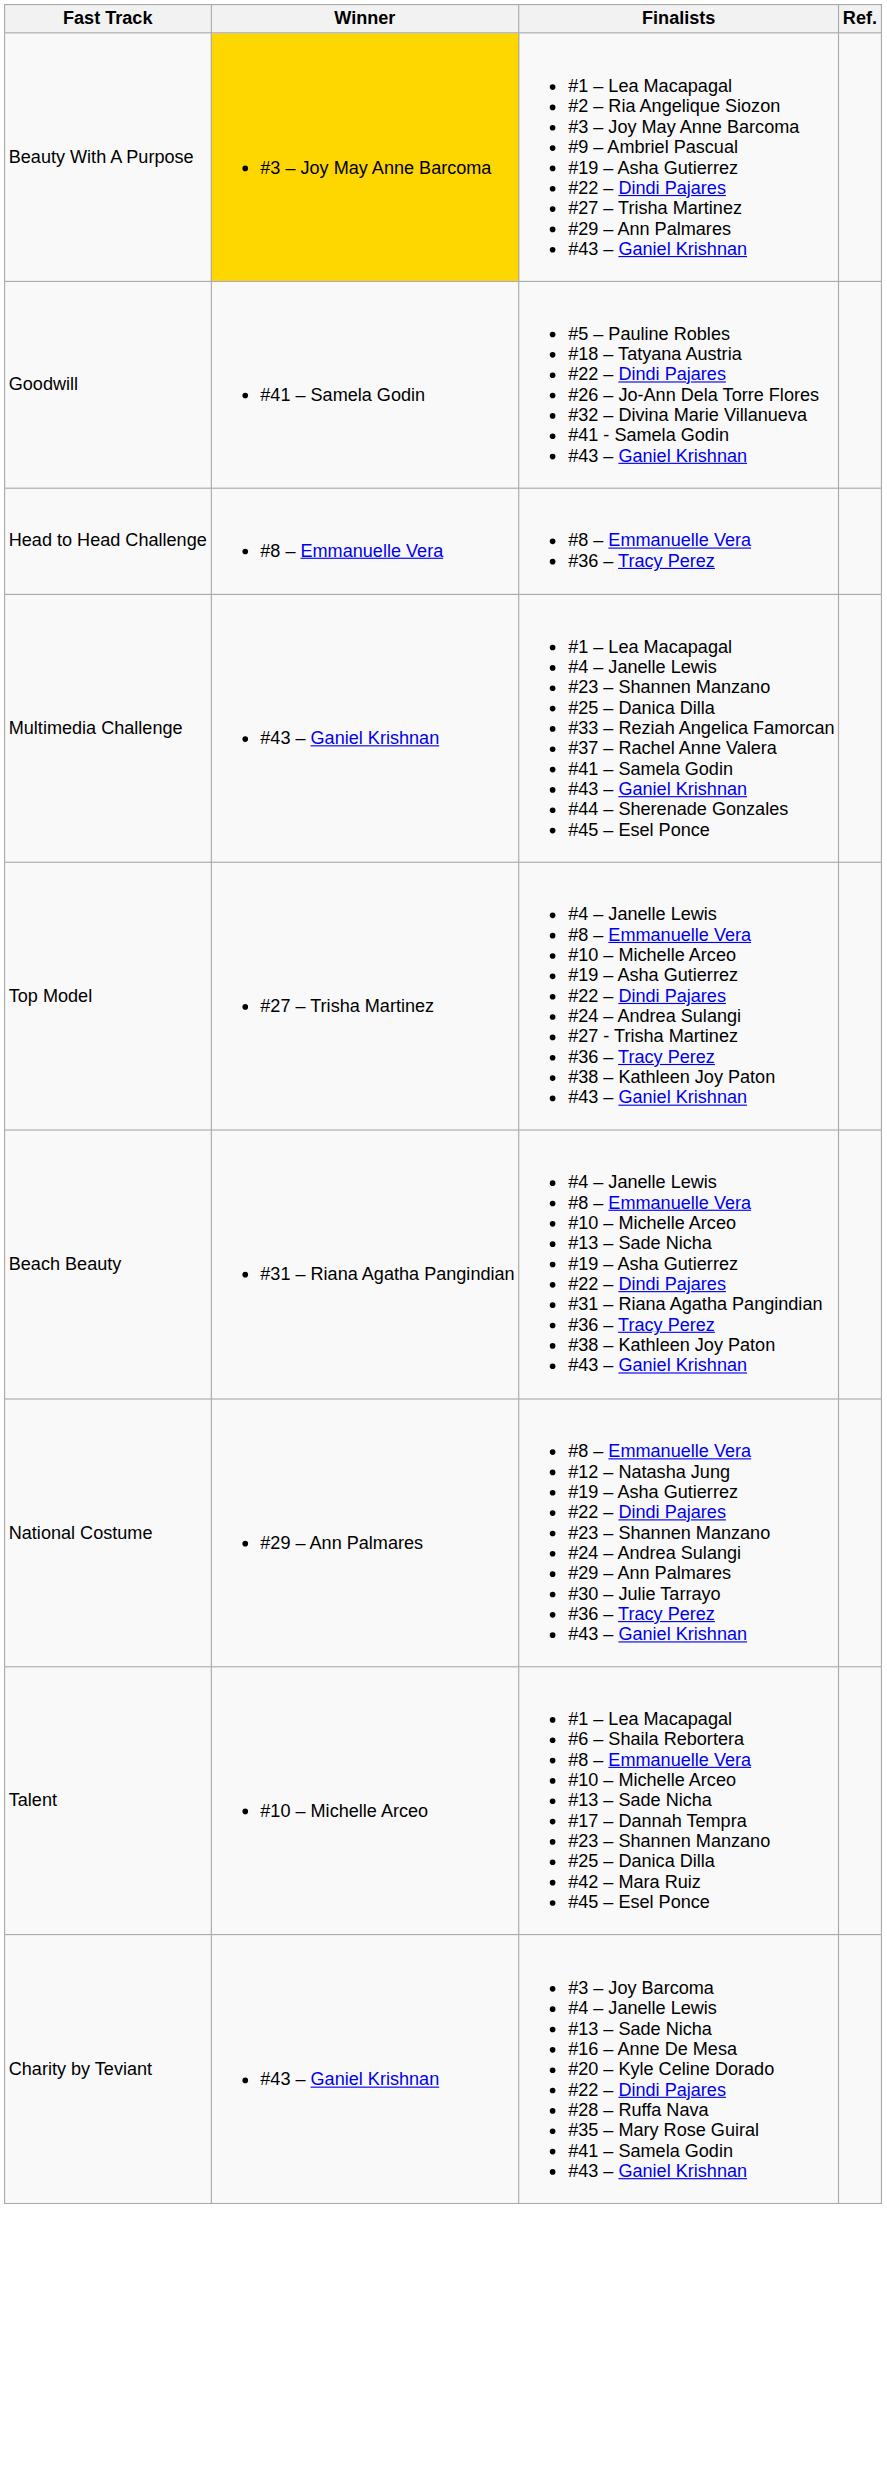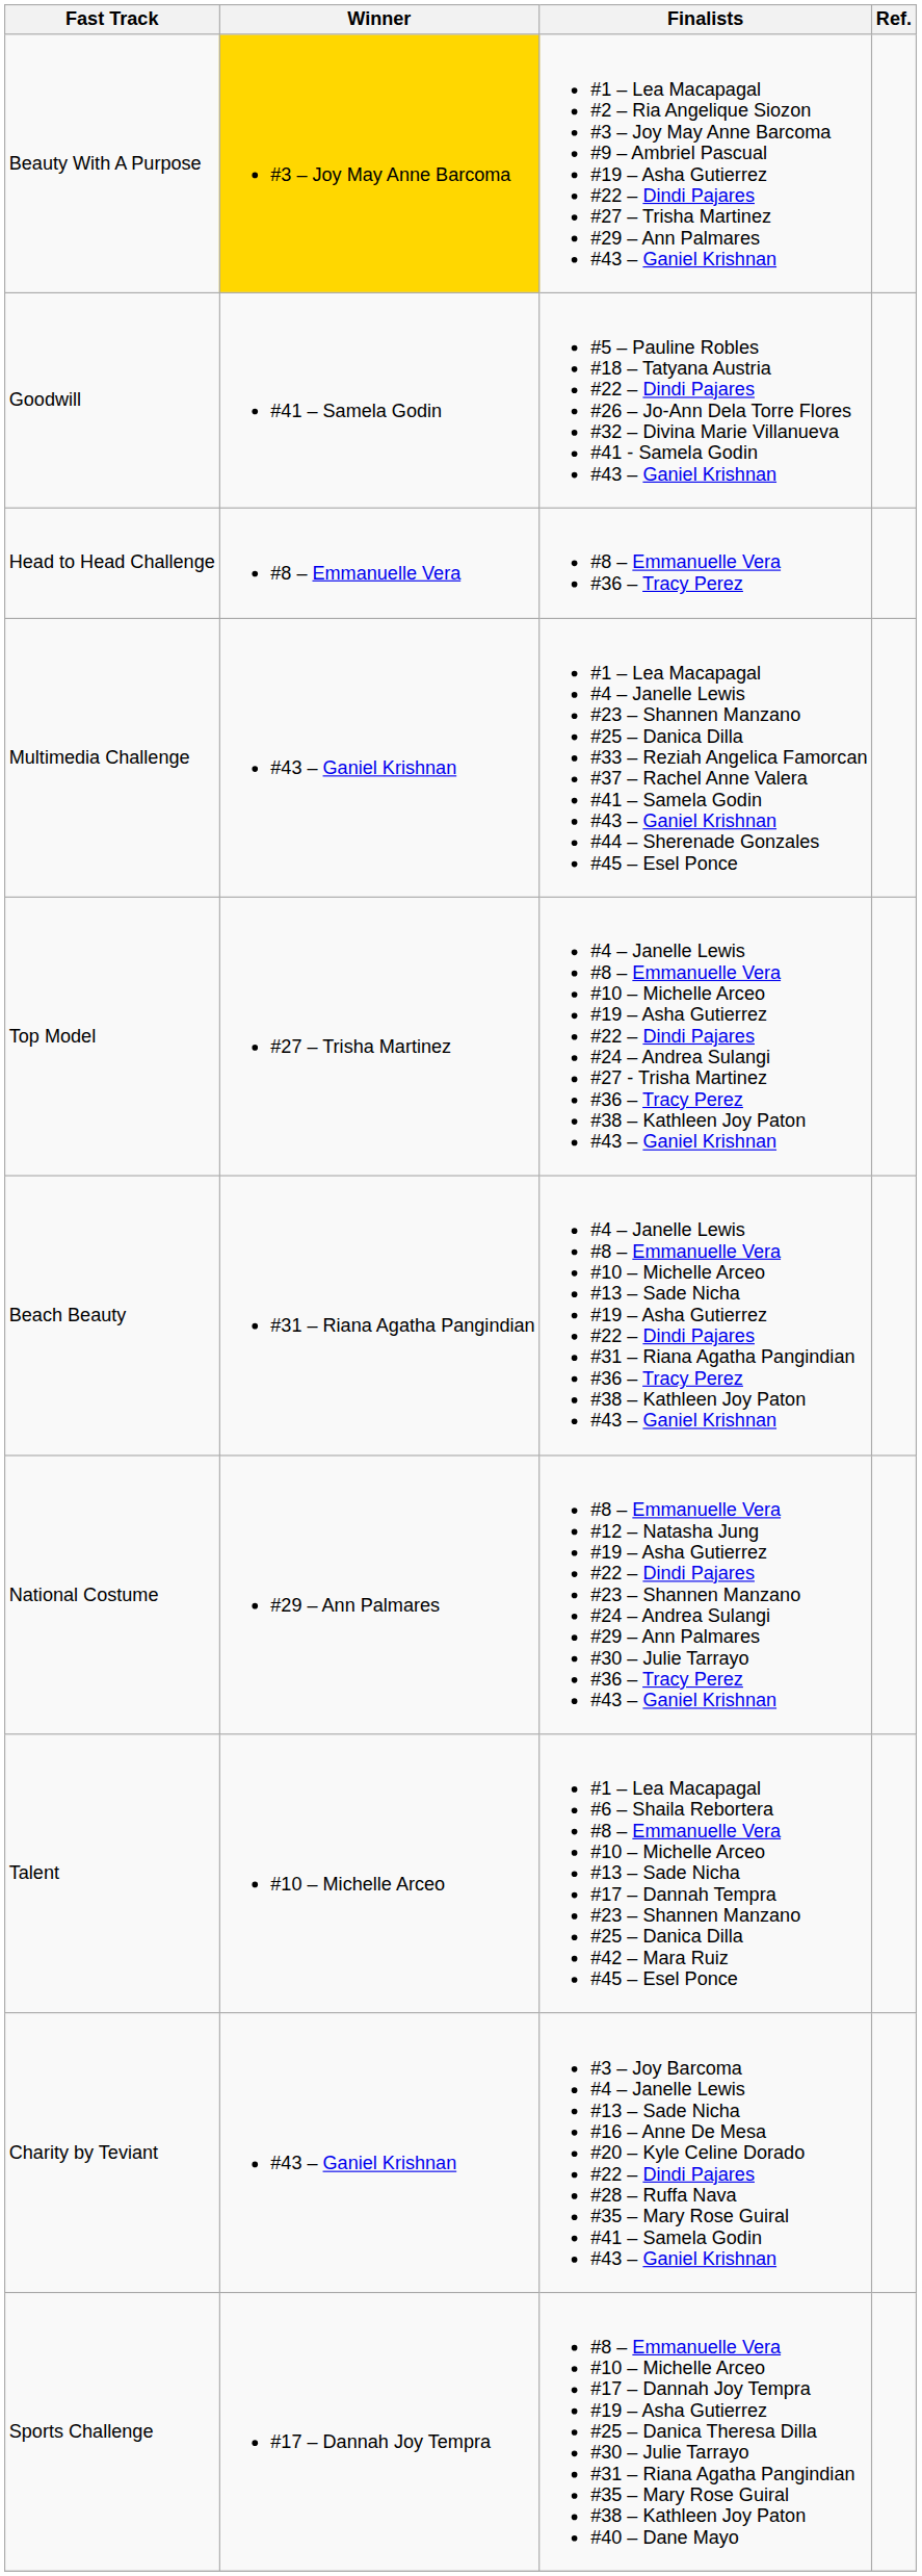+ row: Sports Challenge | #17 – Dannah Joy Tempra | #8 – Emmanuelle Vera #10 – Michelle Arceo #17 – Dannah Joy Tempra #19 – Asha Gutierrez #25 – Danica Theresa Dilla #30 – Julie Tarrayo #31 – Riana Agatha Pangindian #35 – Mary Rose Guiral #38 – Kathleen Joy Paton #40 – Dane Mayo
